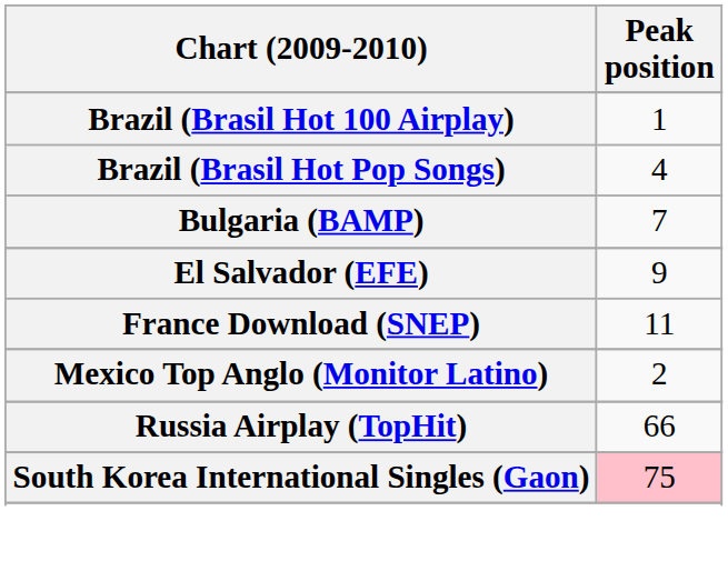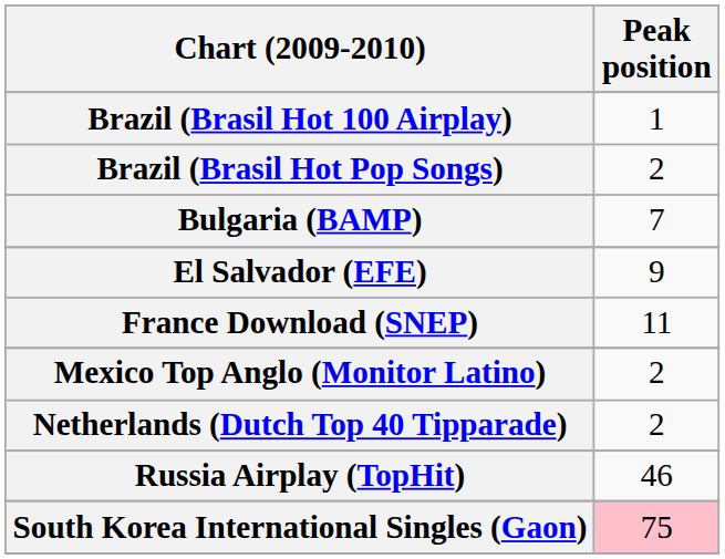Brazil (Brasil Hot Pop Songs) | Peak position: 4 -> 2
+ row: Netherlands (Dutch Top 40 Tipparade) | 2
Russia Airplay (TopHit) | Peak position: 66 -> 46
